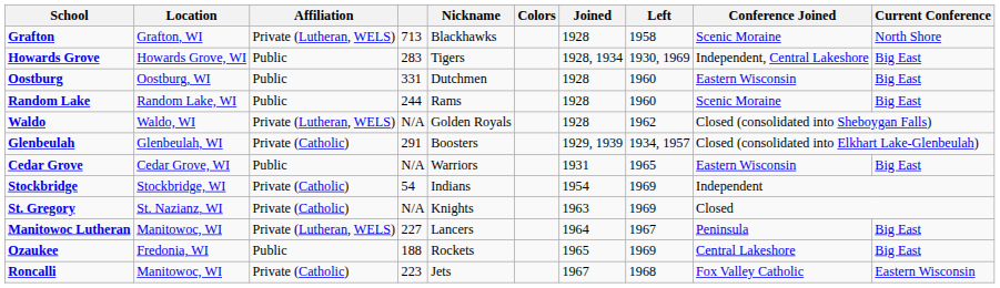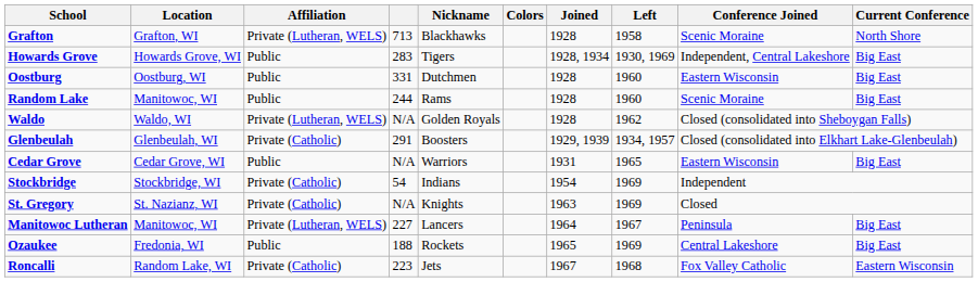Random Lake | Location: Random Lake, WI -> Manitowoc, WI
Roncalli | Location: Manitowoc, WI -> Random Lake, WI
